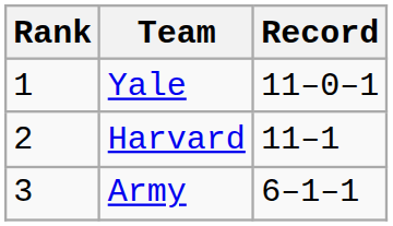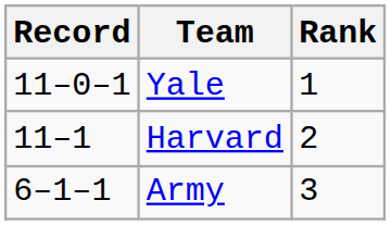columns swapped: Rank <-> Record
